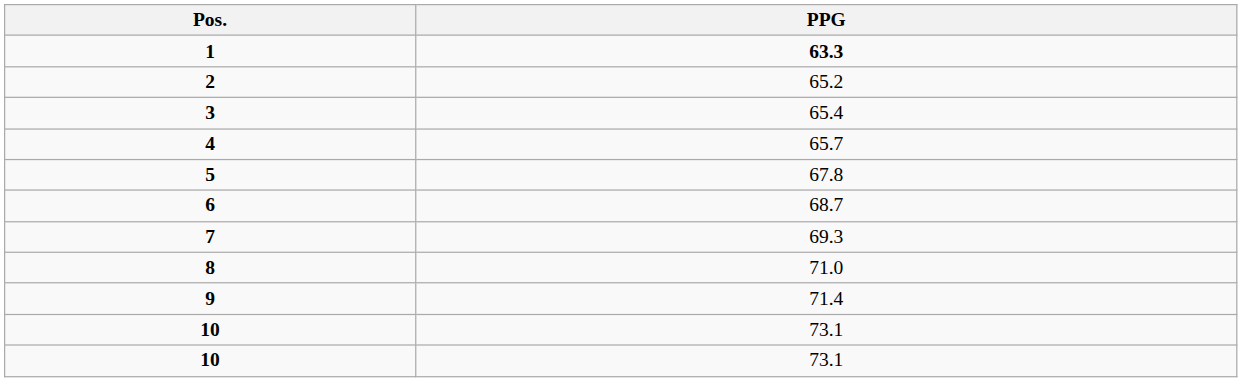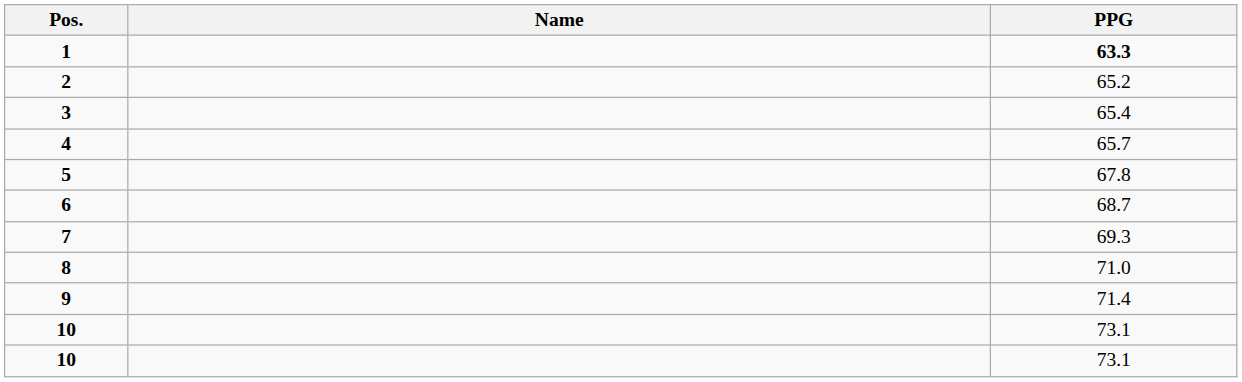+ column: Name
